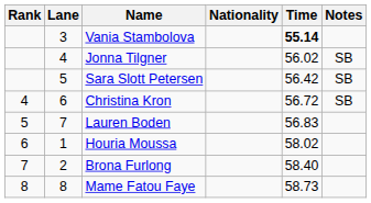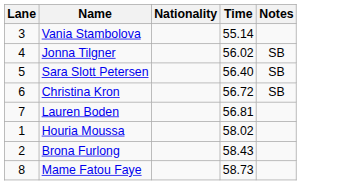- column: Rank | 4 | 5 | 6 | 7 | 8
Vania Stambolova | Time: bold -> normal
Sara Slott Petersen | Time: 56.42 -> 56.40
Lauren Boden | Time: 56.83 -> 56.81
Brona Furlong | Time: 58.40 -> 58.43
